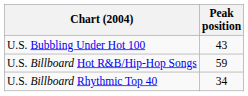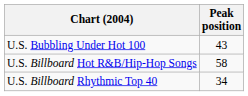U.S. Billboard Hot R&B/Hip-Hop Songs | Peak position: 59 -> 58
